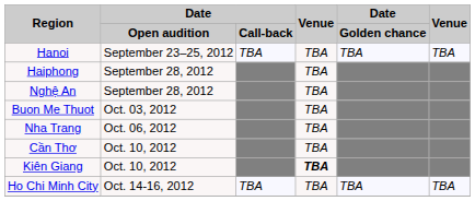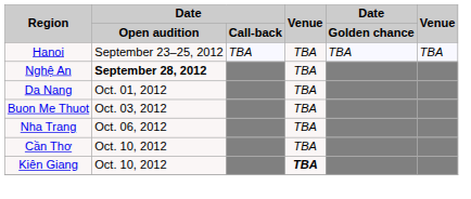- row: Haiphong | September 28, 2012 | TBA
Nghệ An | column 2: normal -> bold
+ row: Da Nang | Oct. 01, 2012 | TBA
- row: Ho Chi Minh City | Oct. 14-16, 2012 | TBA | TBA | TBA | TBA
